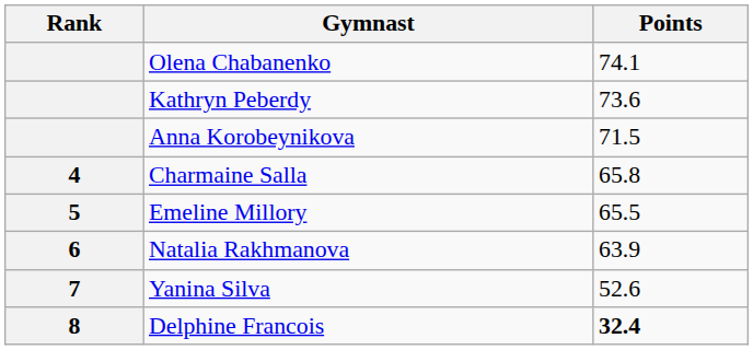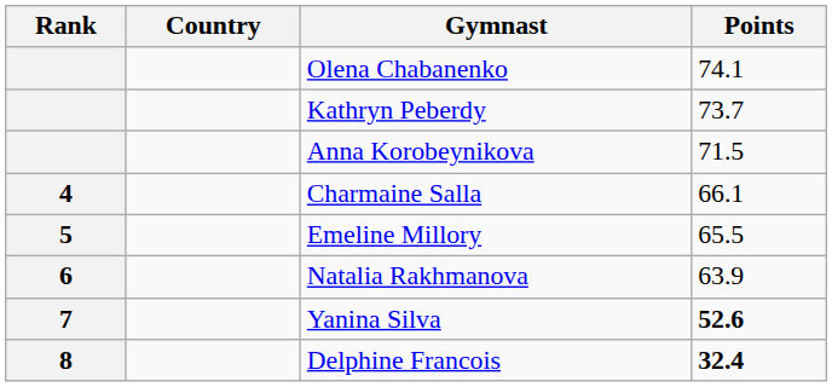+ column: Country
Kathryn Peberdy | Points: 73.6 -> 73.7
Charmaine Salla | Points: 65.8 -> 66.1
Yanina Silva | Points: normal -> bold
